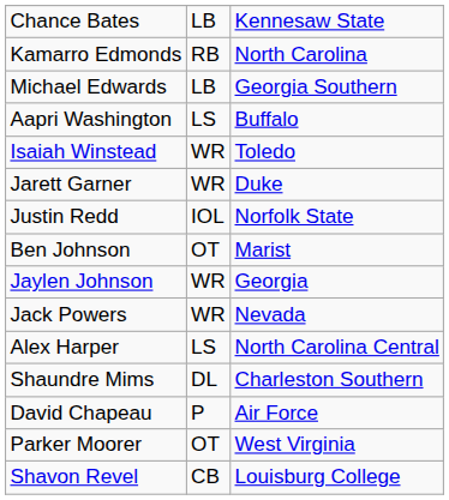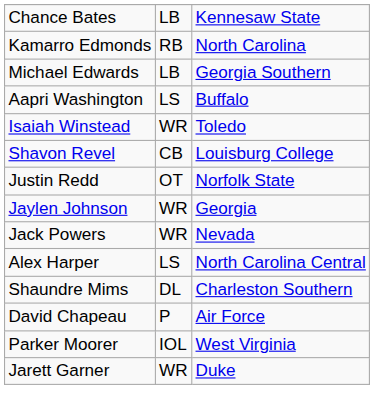rows swapped: Jarett Garner <-> Shavon Revel
Justin Redd | column 2: IOL -> OT
- row: Ben Johnson | OT | Marist
Parker Moorer | column 2: OT -> IOL
